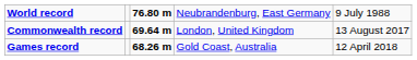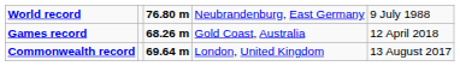rows swapped: Commonwealth record <-> Games record
